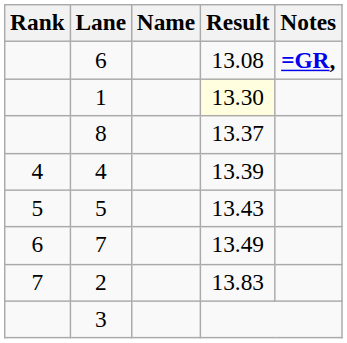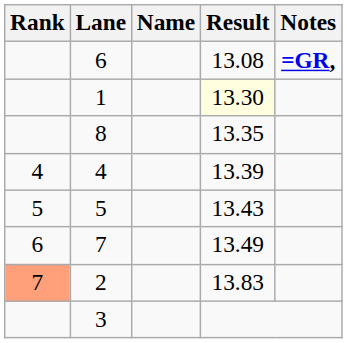8 | Result: 13.37 -> 13.35
2 | Rank: no background -> lightsalmon background
